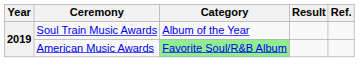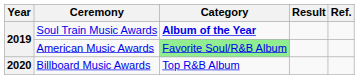Soul Train Music Awards | Category: normal -> bold
+ row: 2020 | Billboard Music Awards | Top R&B Album
